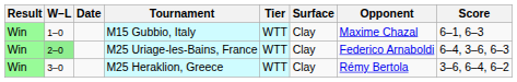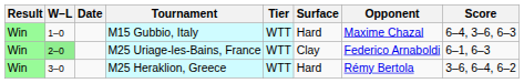M15 Gubbio, Italy | Surface: Clay -> Hard
M15 Gubbio, Italy | Score: 6–1, 6–3 -> 6–4, 3–6, 6–3
M25 Uriage-les-Bains, France | Score: 6–4, 3–6, 6–3 -> 6–1, 6–3
M25 Heraklion, Greece | Surface: Clay -> Hard
